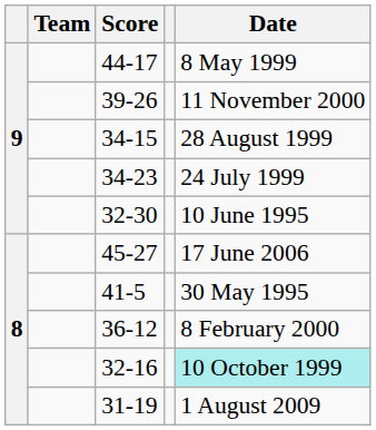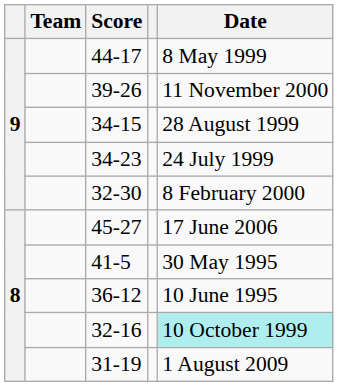32-30 | Date: 10 June 1995 -> 8 February 2000
36-12 | Date: 8 February 2000 -> 10 June 1995
